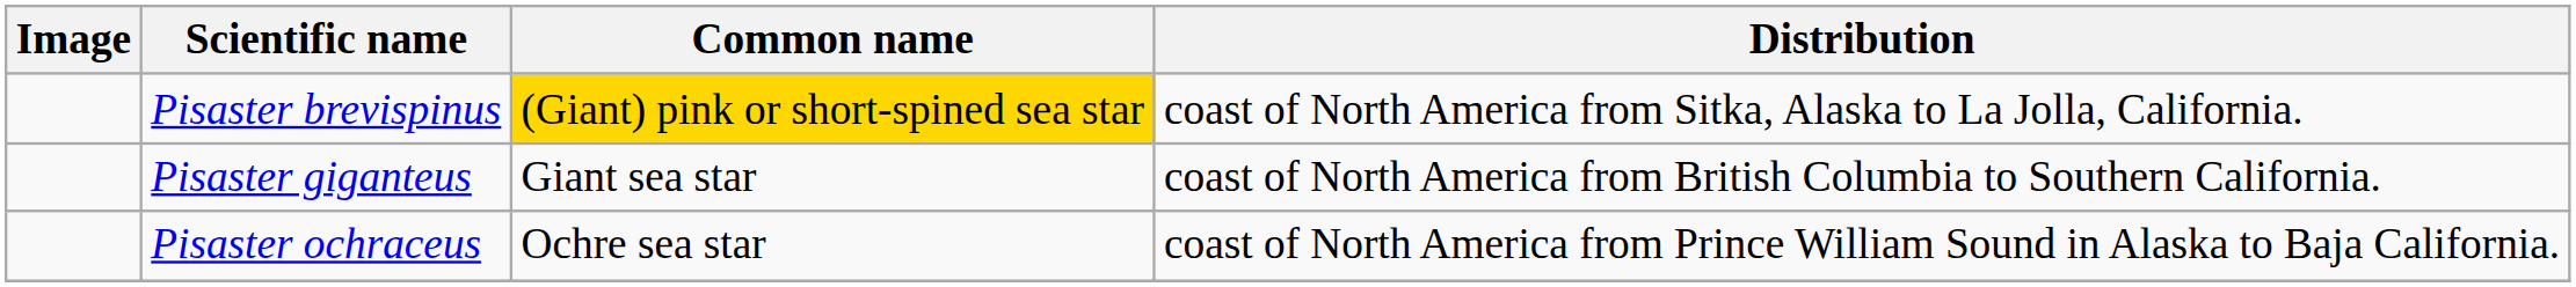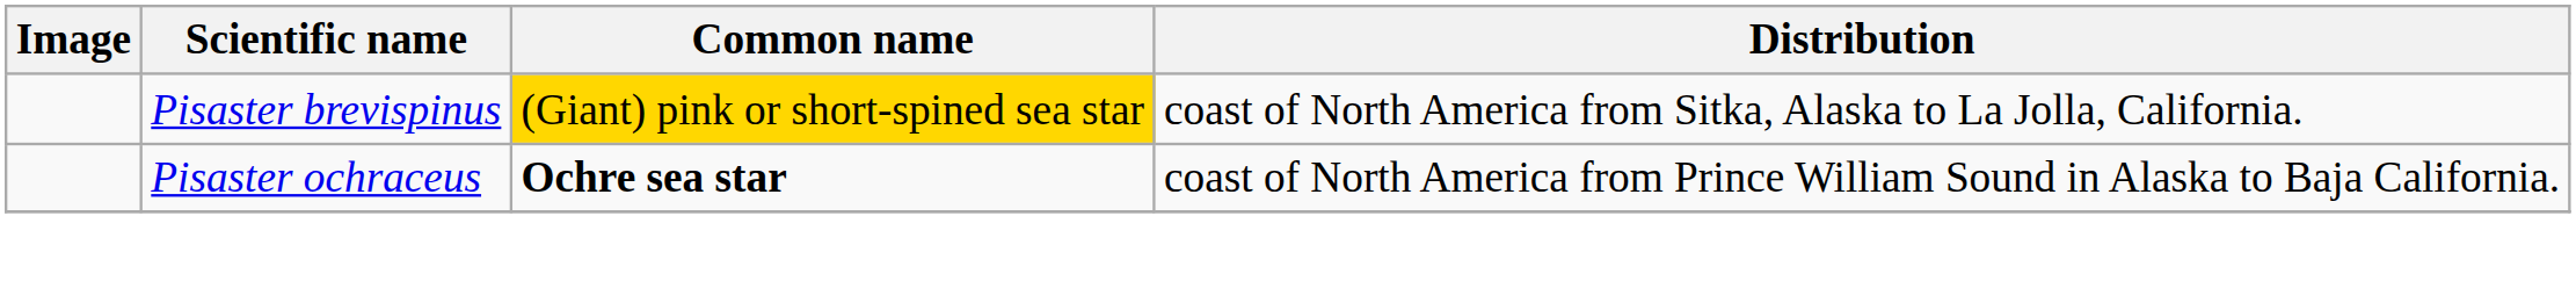- row: Pisaster giganteus | Giant sea star | coast of North America from British Columbia to Southern California.
Pisaster ochraceus | Common name: normal -> bold
